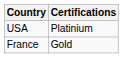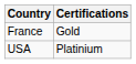rows swapped: France <-> USA
